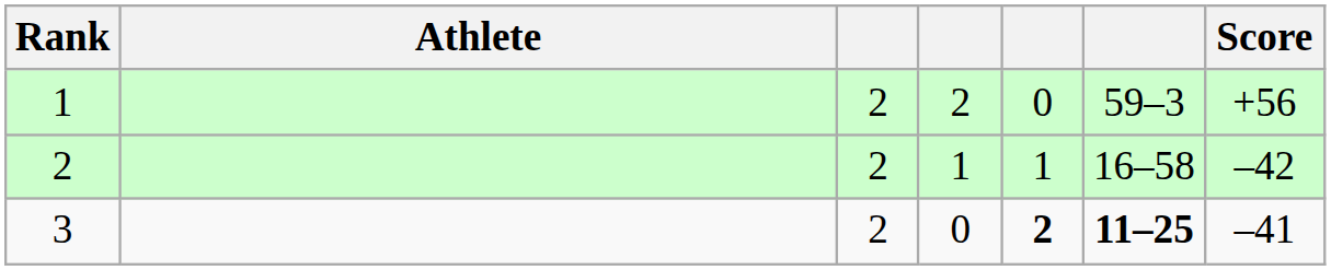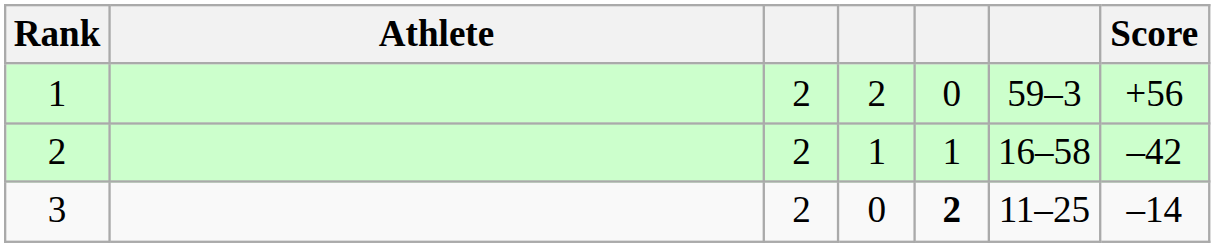3 | column 6: bold -> normal
3 | Score: –41 -> –14
